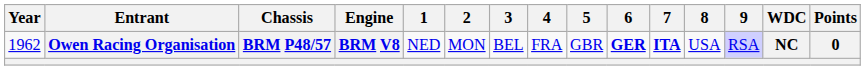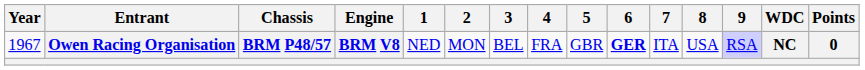Owen Racing Organisation | Year: 1962 -> 1967
Owen Racing Organisation | 7: bold -> normal
